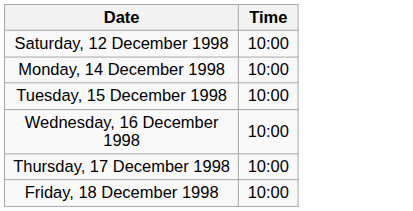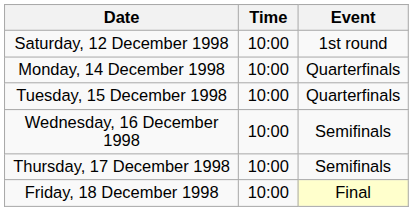+ column: Event | 1st round | Quarterfinals | Quarterfinals | Semifinals | Semifinals | Final
